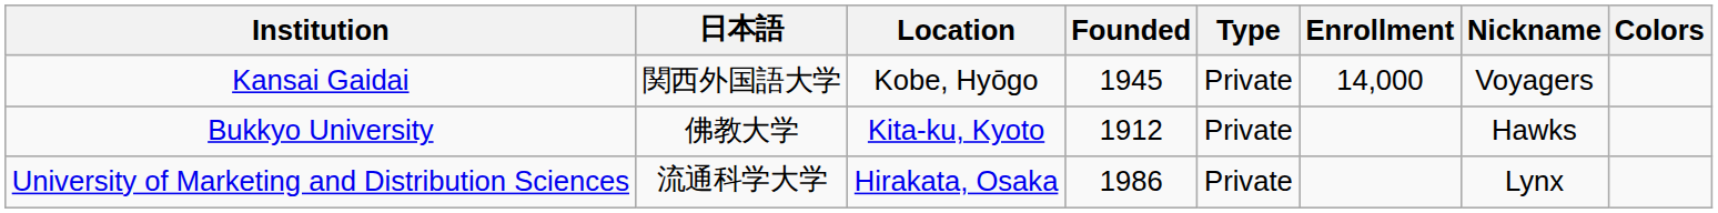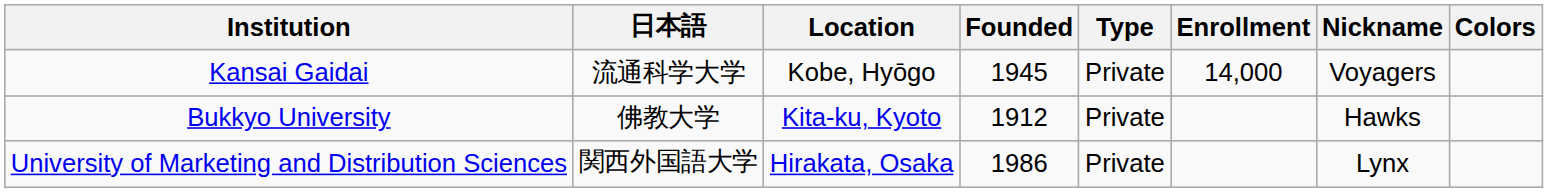Kansai Gaidai | 日本語: 関西外国語大学 -> 流通科学大学
University of Marketing and Distribution Sciences | 日本語: 流通科学大学 -> 関西外国語大学
